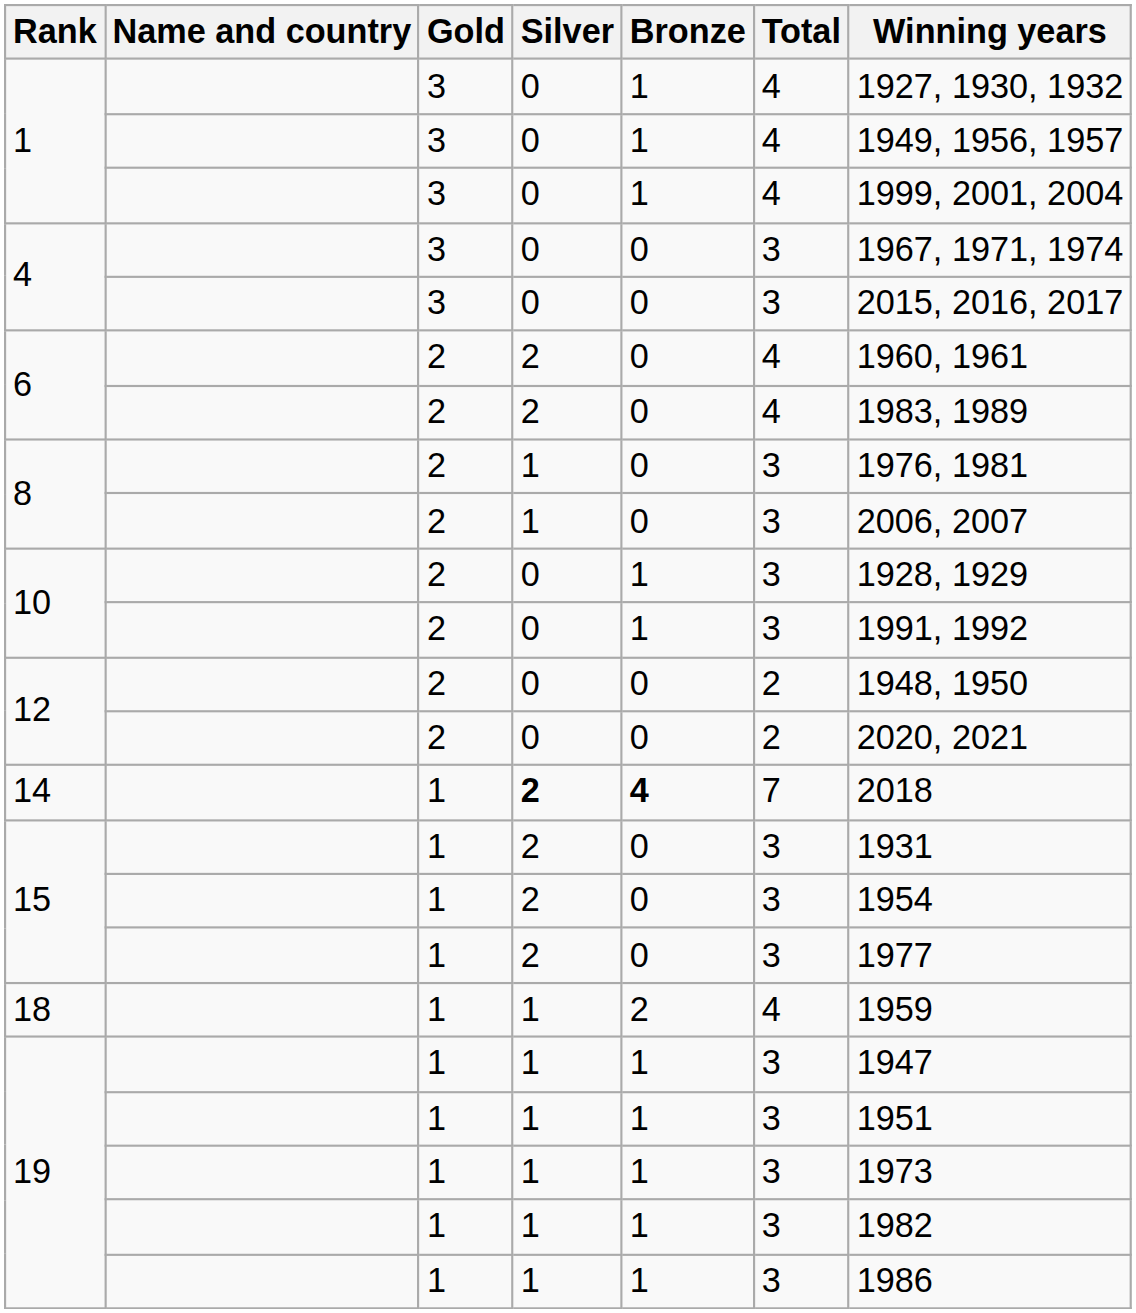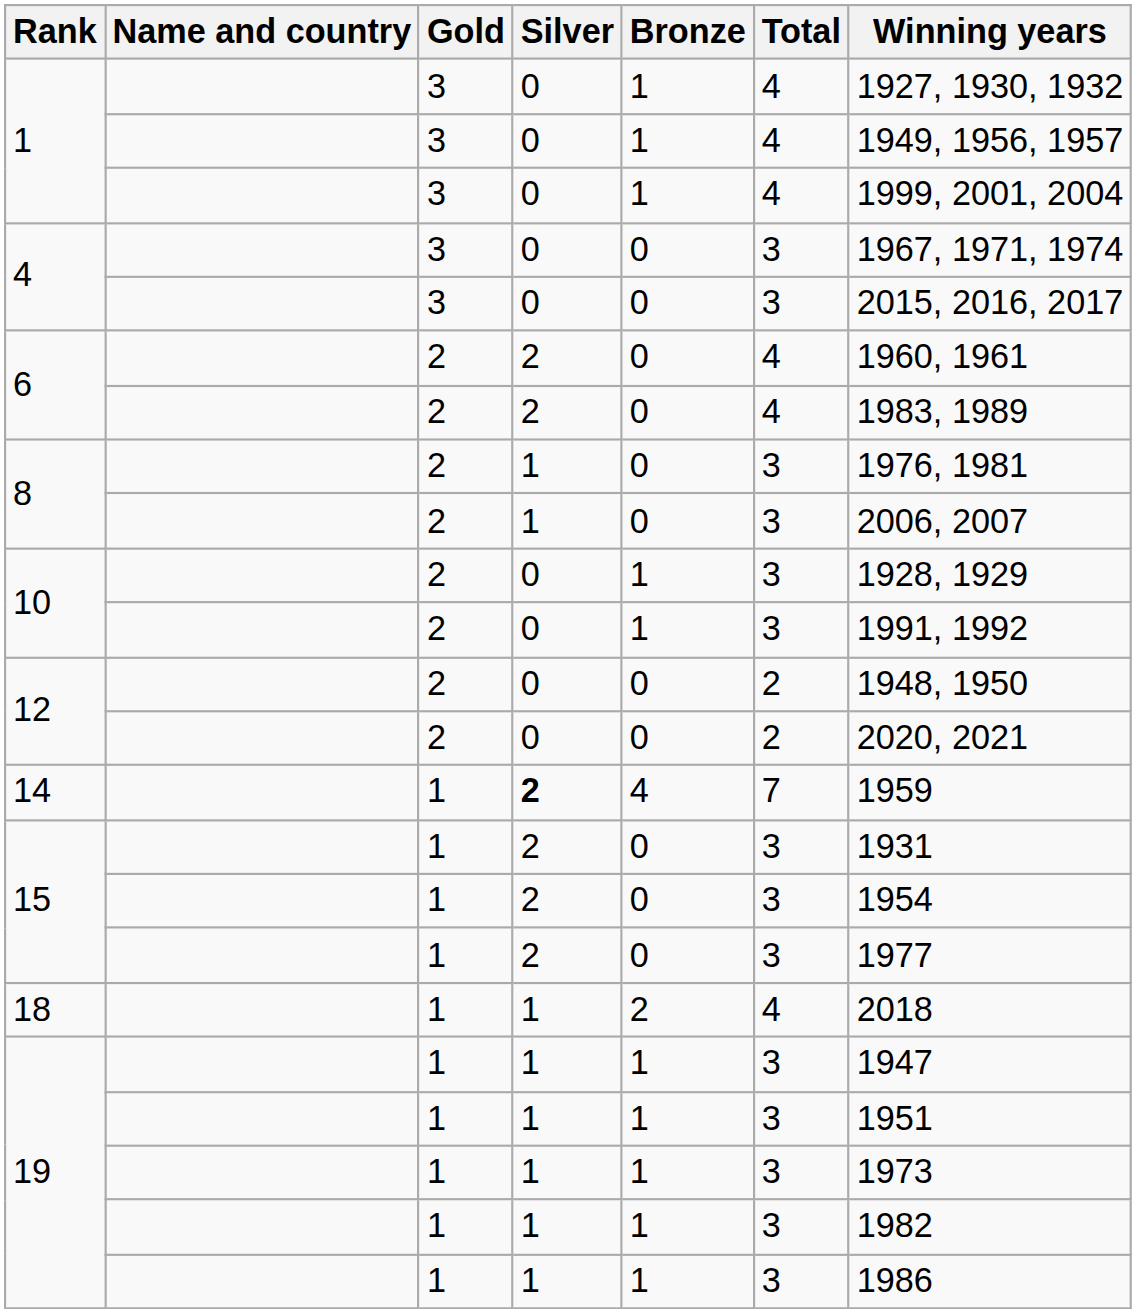14 | Bronze: bold -> normal
14 | Winning years: 2018 -> 1959
18 | Winning years: 1959 -> 2018
